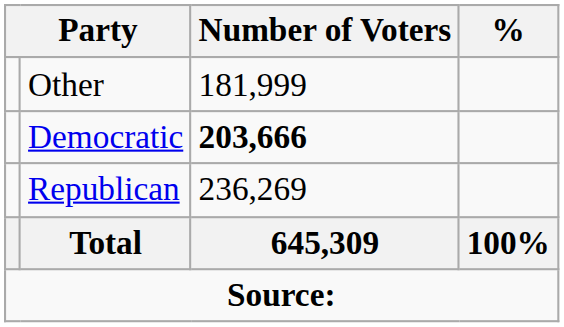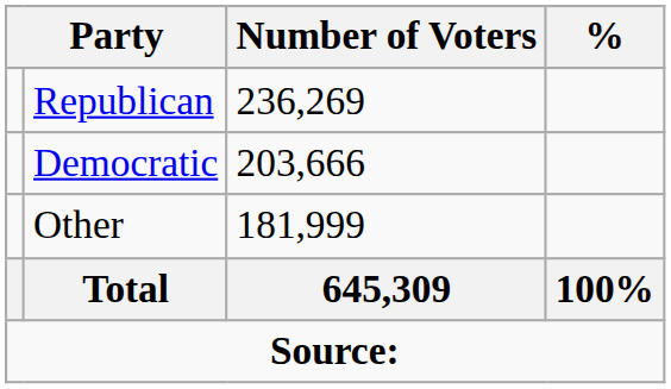rows swapped: Republican <-> Other
Democratic | Number of Voters: bold -> normal
